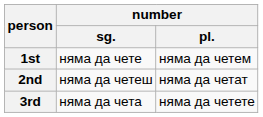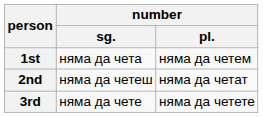1st | number / sg.: няма да чете -> няма да чета
3rd | number / sg.: няма да чета -> няма да чете
